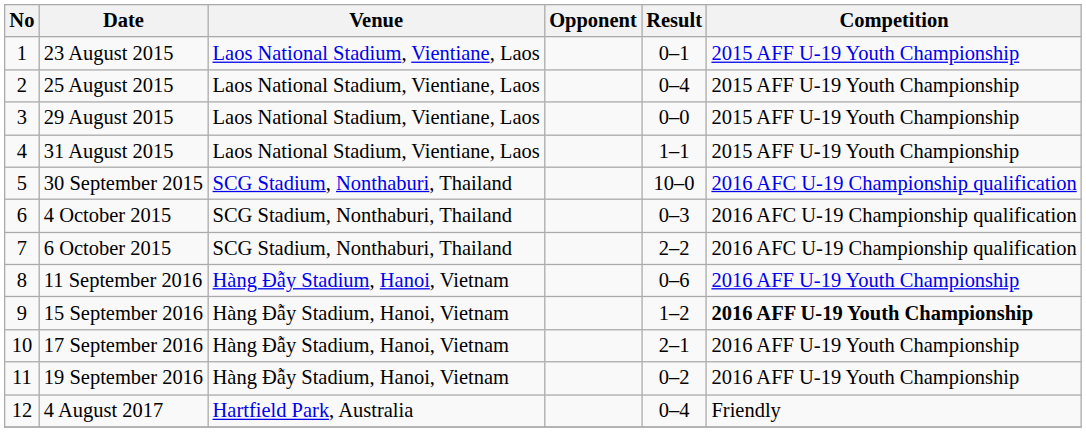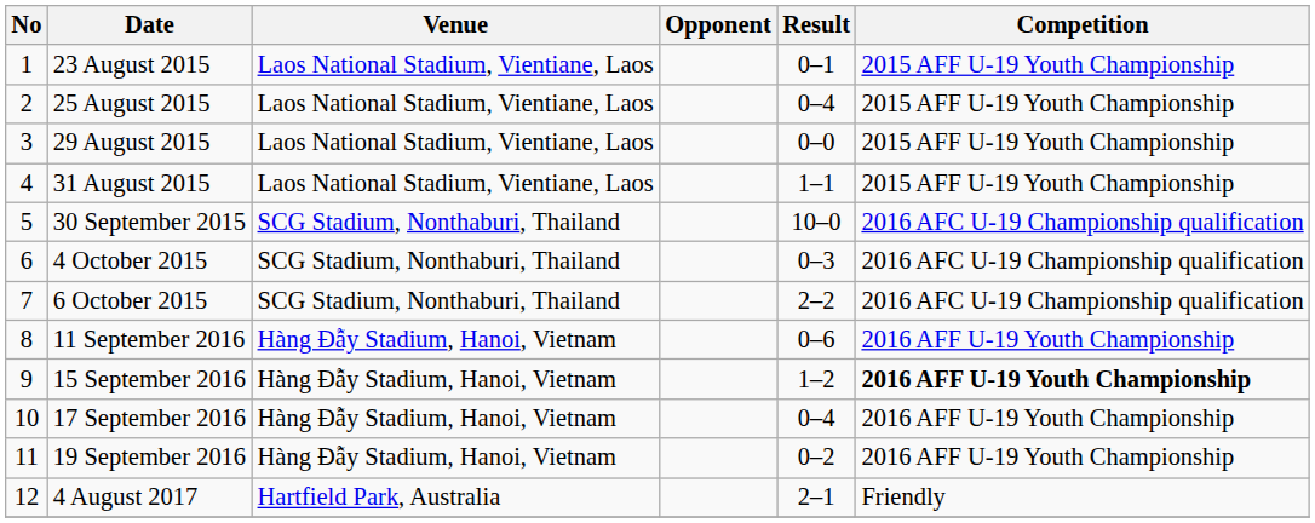17 September 2016 | Result: 2–1 -> 0–4
4 August 2017 | Result: 0–4 -> 2–1
